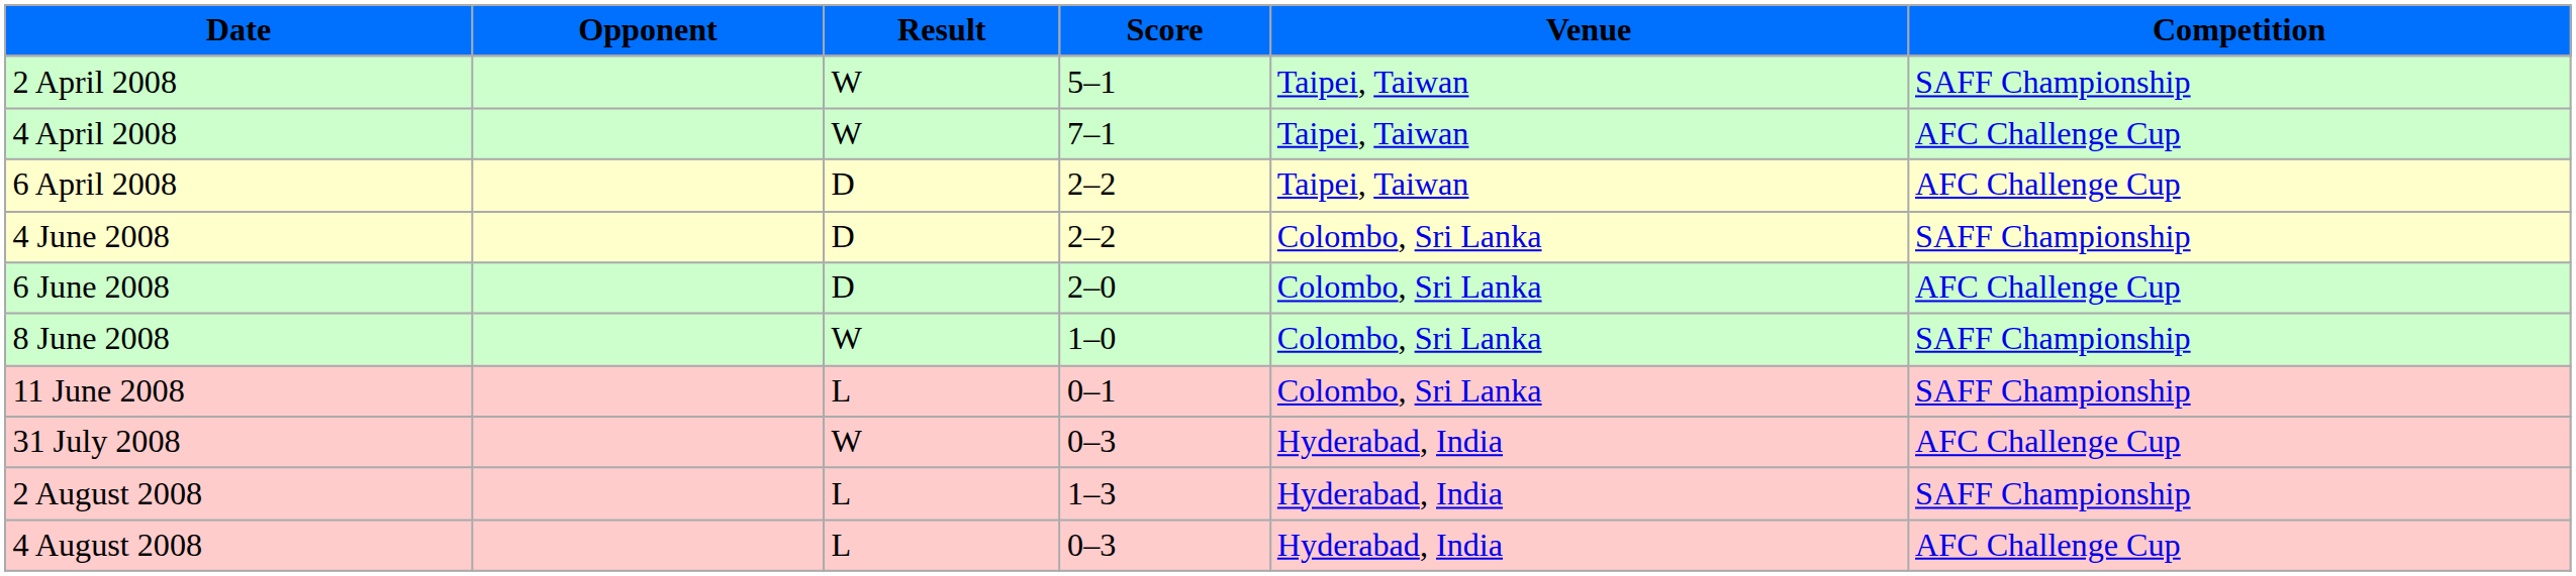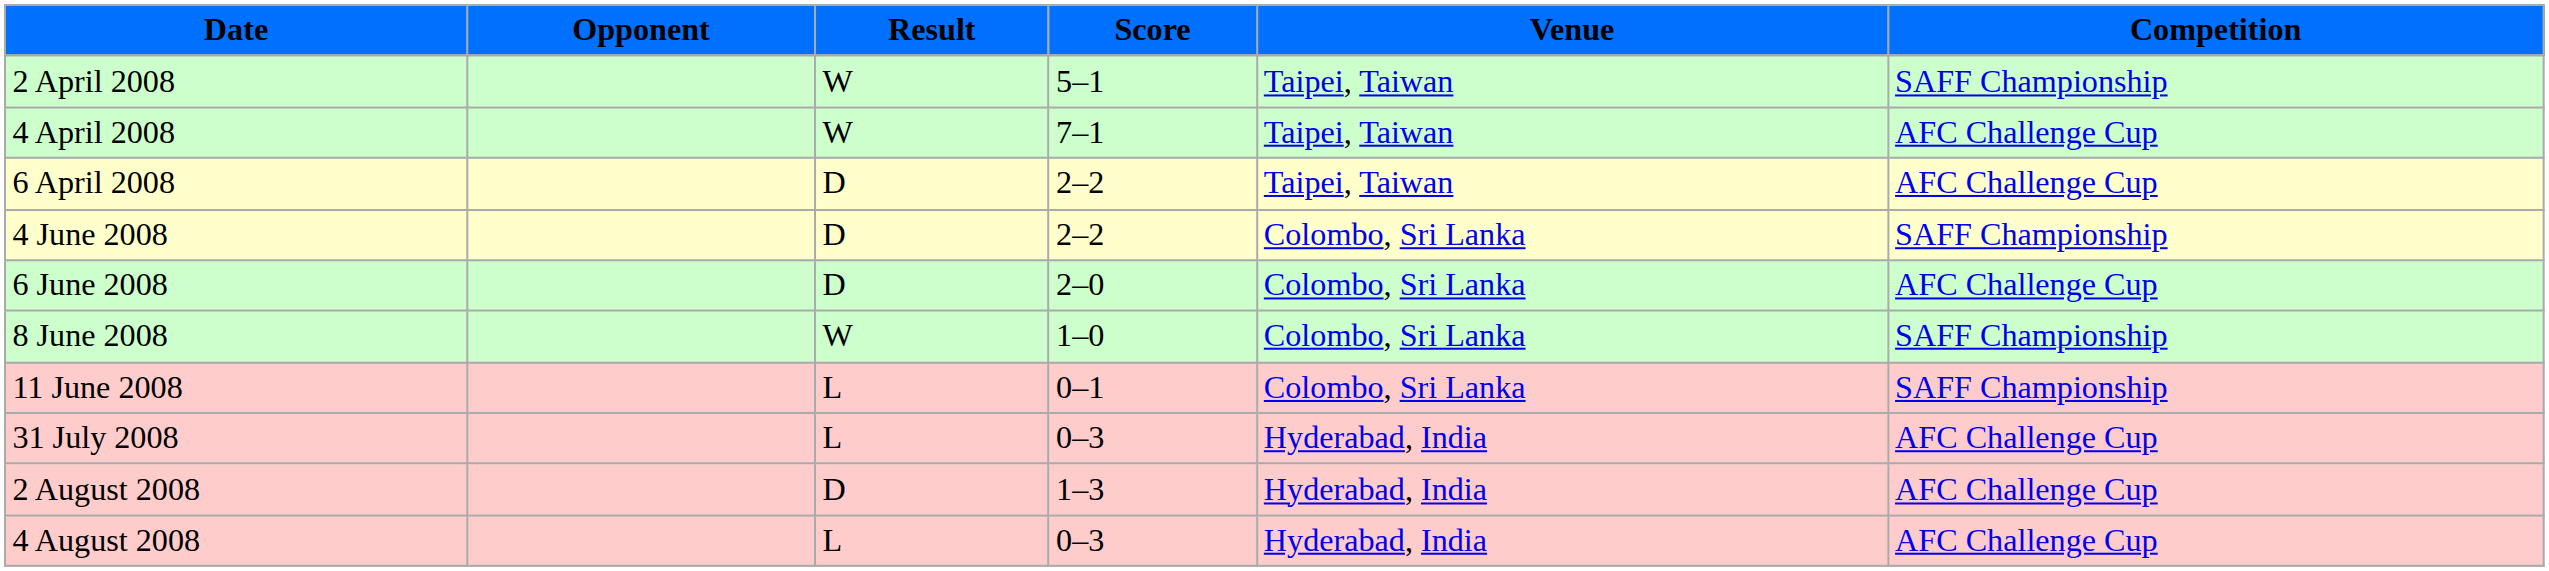31 July 2008 | Result: W -> L
2 August 2008 | Result: L -> D
2 August 2008 | Competition: SAFF Championship -> AFC Challenge Cup
